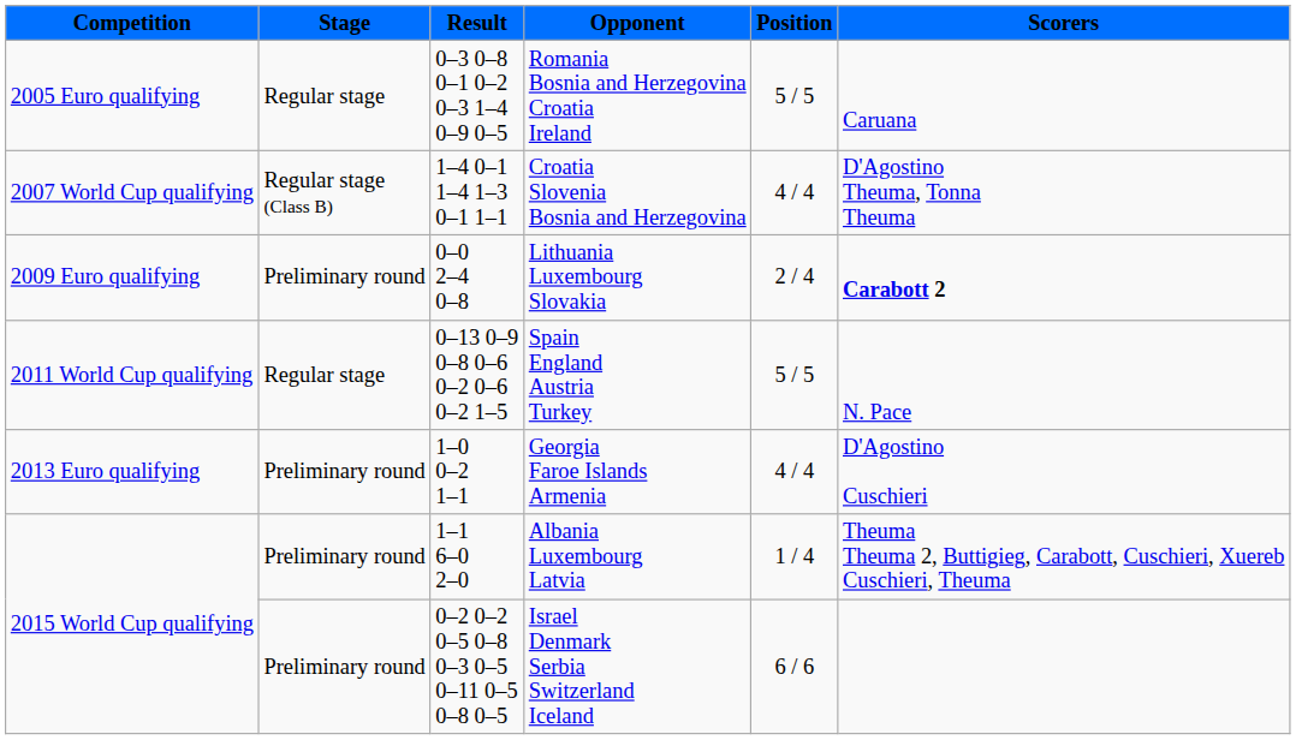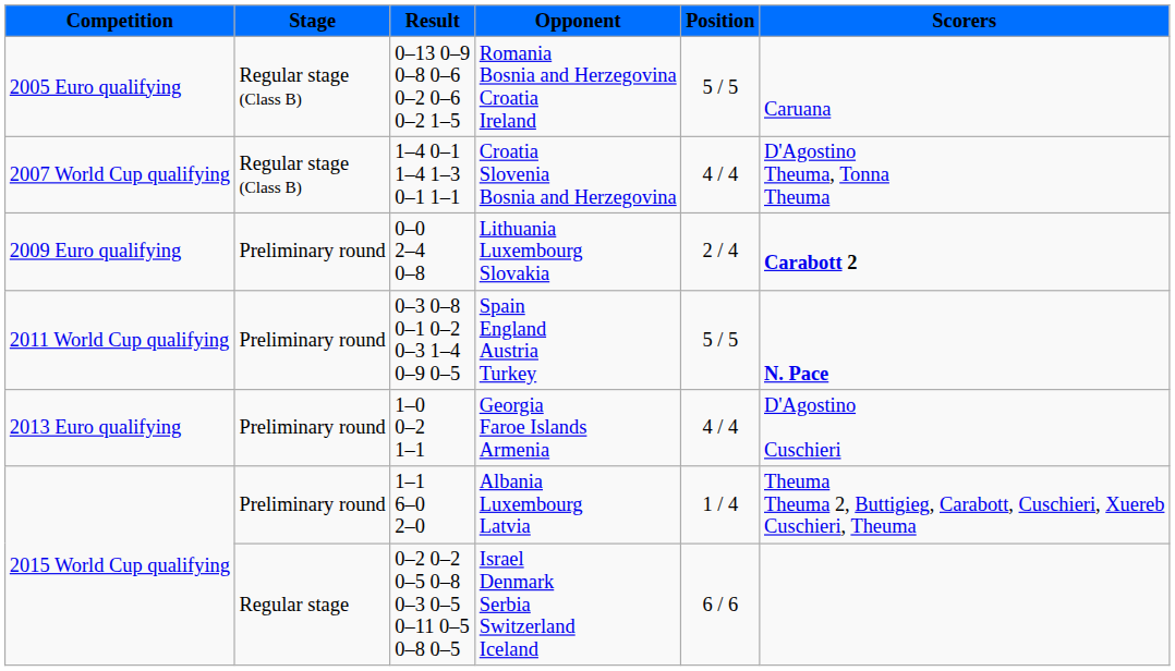Romania Bosnia and Herzegovina Croatia Ireland | Stage: Regular stage -> Regular stage (Class B)
Romania Bosnia and Herzegovina Croatia Ireland | Result: 0–3 0–8 0–1 0–2 0–3 1–4 0–9 0–5 -> 0–13 0–9 0–8 0–6 0–2 0–6 0–2 1–5
Spain England Austria Turkey | Stage: Regular stage -> Preliminary round
Spain England Austria Turkey | Result: 0–13 0–9 0–8 0–6 0–2 0–6 0–2 1–5 -> 0–3 0–8 0–1 0–2 0–3 1–4 0–9 0–5
Spain England Austria Turkey | Scorers: normal -> bold
Israel Denmark Serbia Switzerland Iceland | Stage: Preliminary round -> Regular stage
